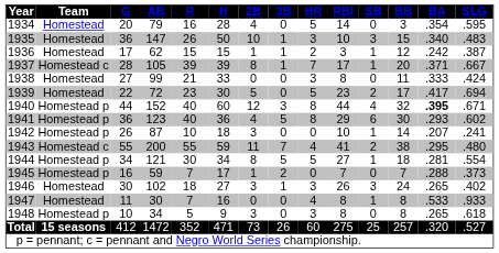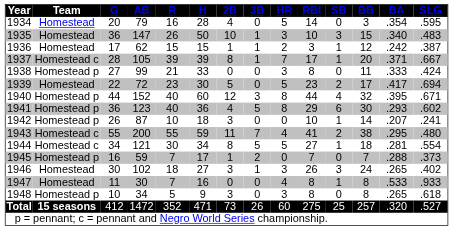1938 | Team: Homestead -> Homestead p
1940 | BA: bold -> normal
1944 | Team: Homestead p -> Homestead c
